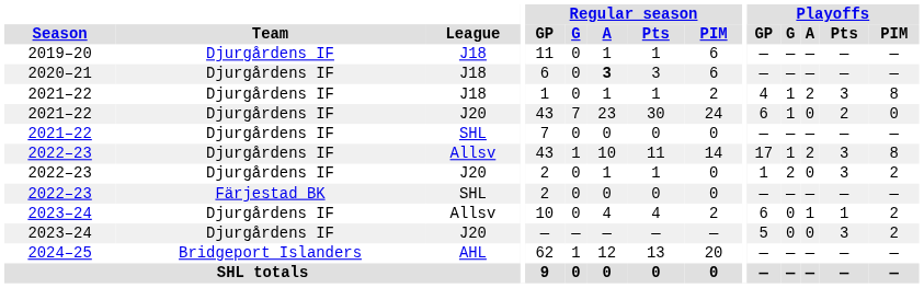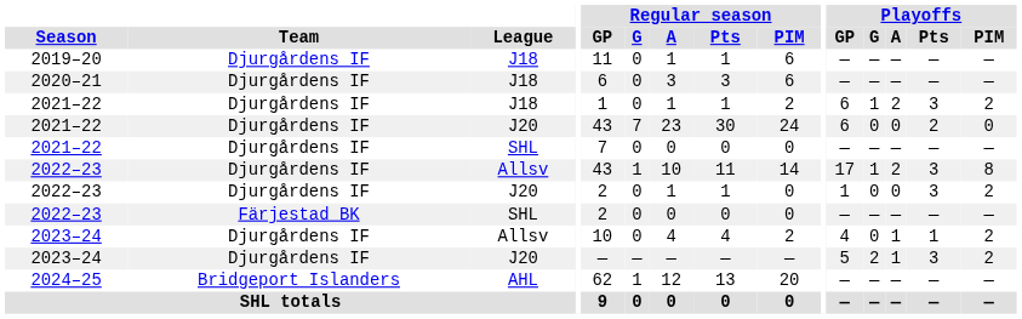2020–21 | Regular season / A: bold -> normal
2021–22 / J18 | Playoffs / GP: 4 -> 6
2021–22 / J18 | Playoffs / PIM: 8 -> 2
2021–22 / J20 | Playoffs / G: 1 -> 0
2022–23 / J20 | Playoffs / G: 2 -> 0
2023–24 / Allsv | Playoffs / GP: 6 -> 4
2023–24 / J20 | Playoffs / G: 0 -> 2
2023–24 / J20 | Playoffs / A: 0 -> 1
